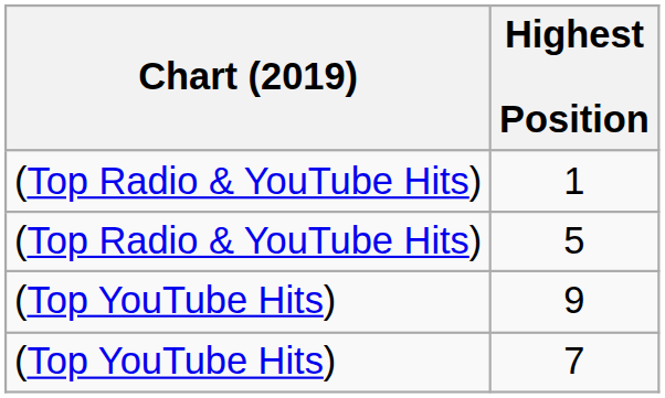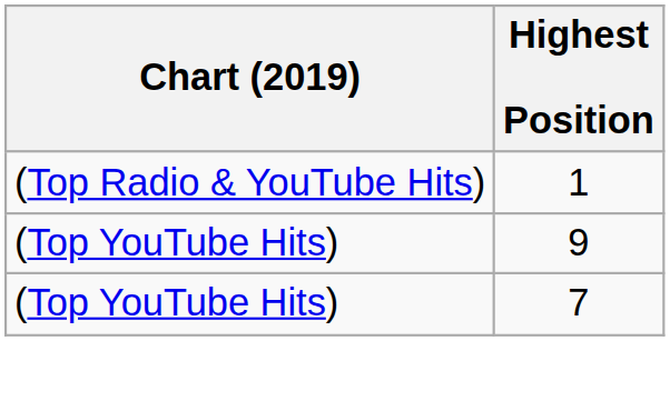- row: (Top Radio & YouTube Hits) | 5
